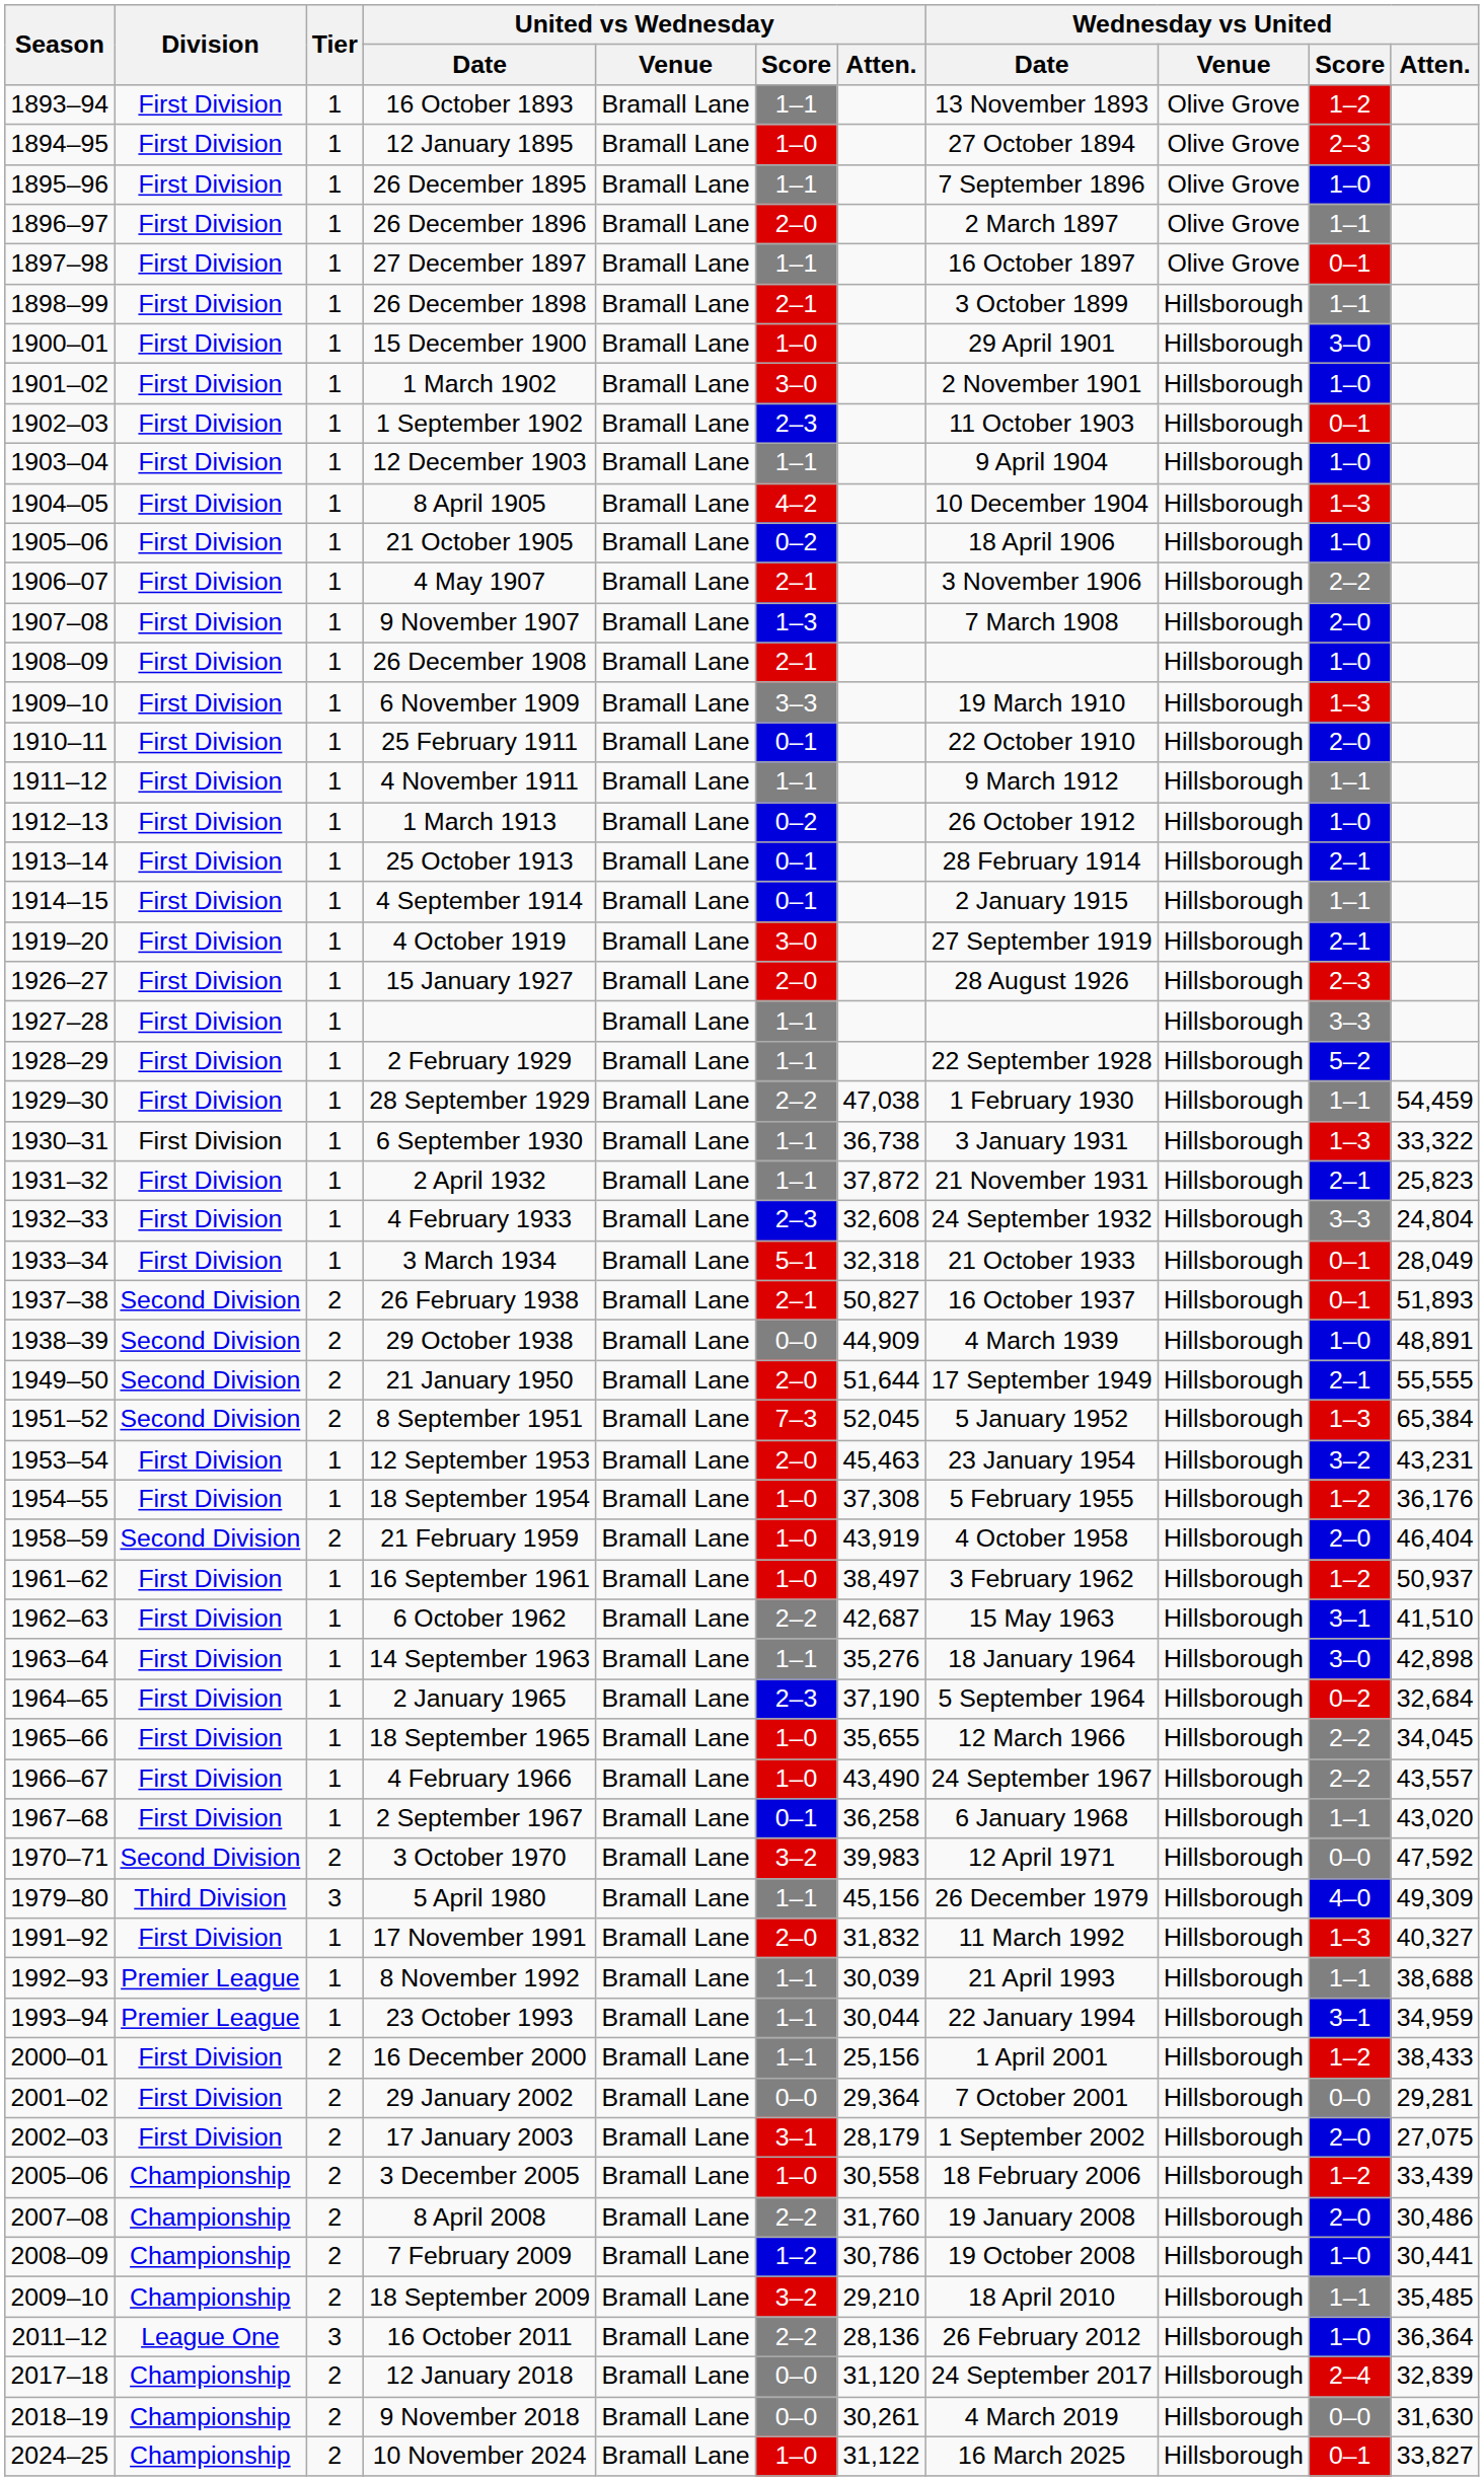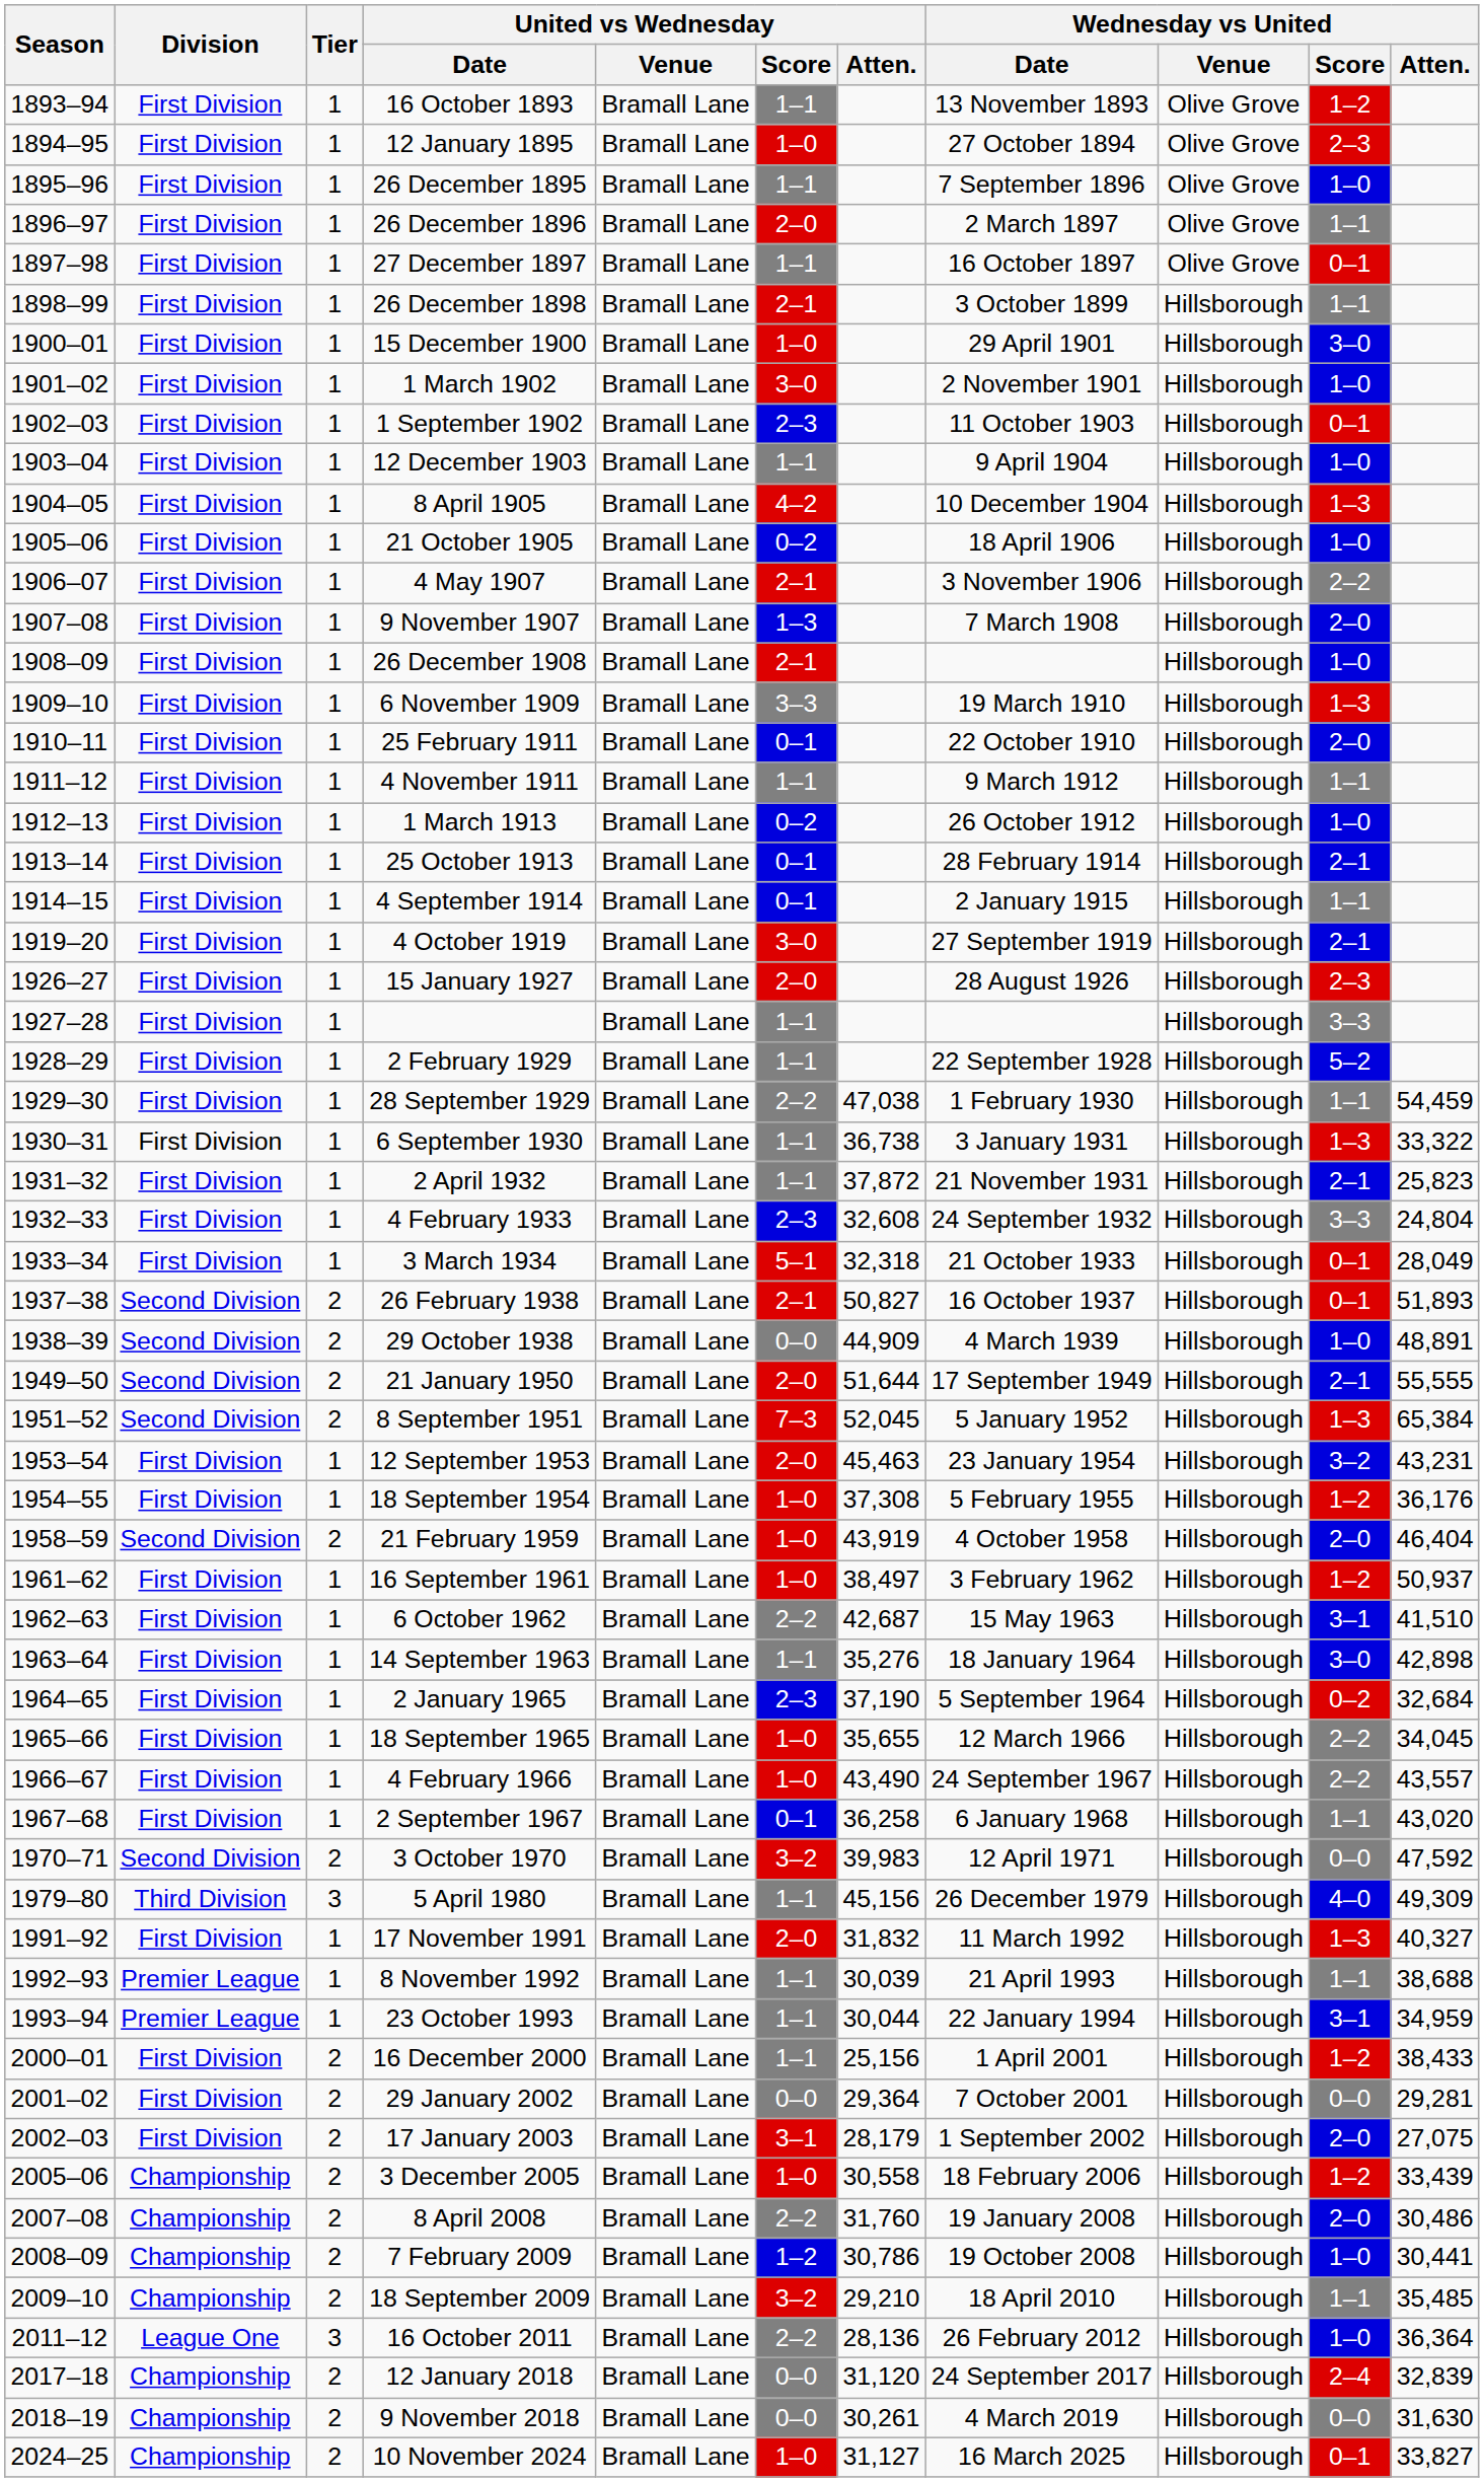10 November 2024 | United vs Wednesday / Atten.: 31,122 -> 31,127
